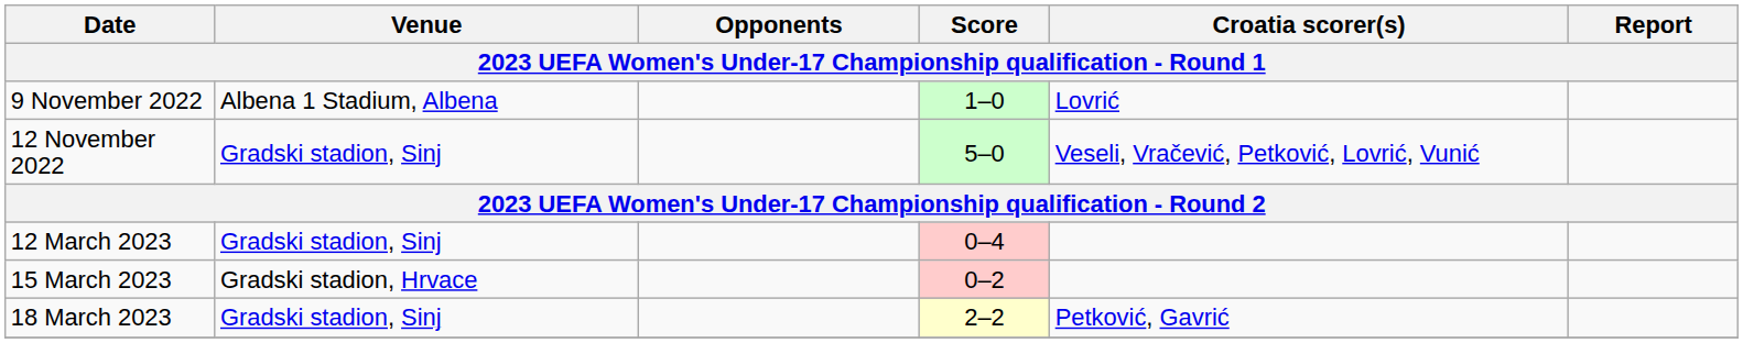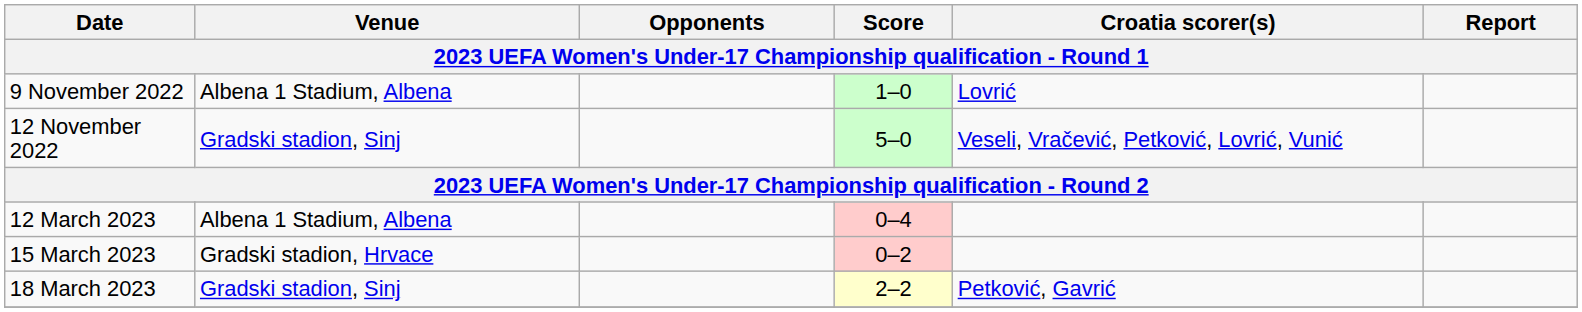12 March 2023 | Venue: Gradski stadion, Sinj -> Albena 1 Stadium, Albena
